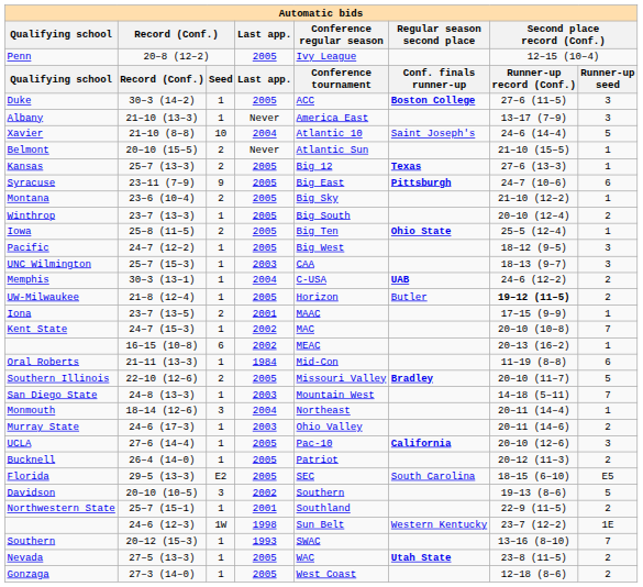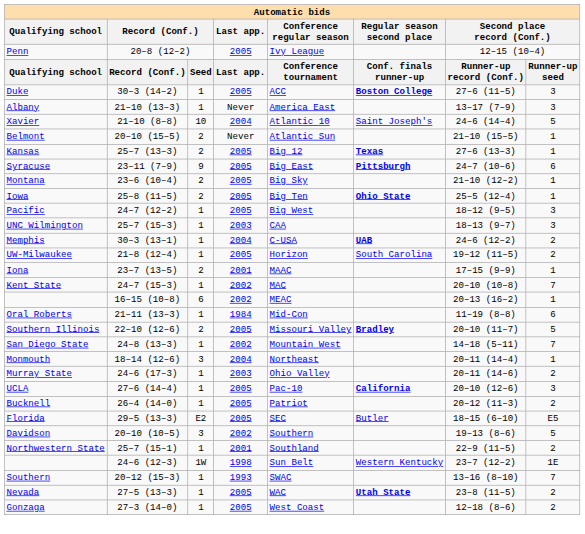- row: Winthrop | 23–7 (13–3) | 1 | 2005 | Big South | 20–10 (12–4) | 2
UW-Milwaukee | Regular season second place: Butler -> South Carolina
UW-Milwaukee | column 7: bold -> normal
San Diego State | Last app.: 2003 -> 2002
Florida | Regular season second place: South Carolina -> Butler
